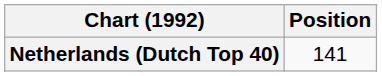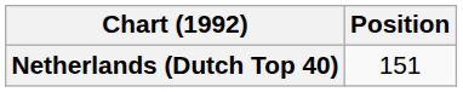Netherlands (Dutch Top 40) | Position: 141 -> 151
